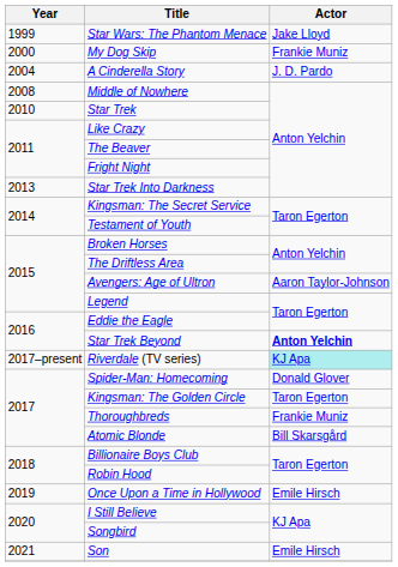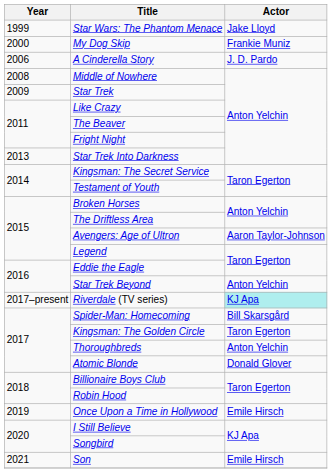A Cinderella Story | Year: 2004 -> 2006
Star Trek | Year: 2010 -> 2009
Star Trek Beyond | Actor: bold -> normal
Spider-Man: Homecoming | Actor: Donald Glover -> Bill Skarsgård
Thoroughbreds | Actor: Frankie Muniz -> Anton Yelchin
Atomic Blonde | Actor: Bill Skarsgård -> Donald Glover
